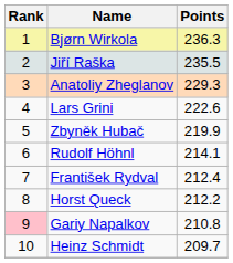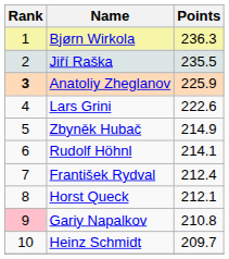Anatoliy Zheglanov | Rank: normal -> bold
Anatoliy Zheglanov | Points: 229.3 -> 225.9
Zbyněk Hubač | Points: 219.9 -> 214.9
Horst Queck | Points: 212.2 -> 212.1
